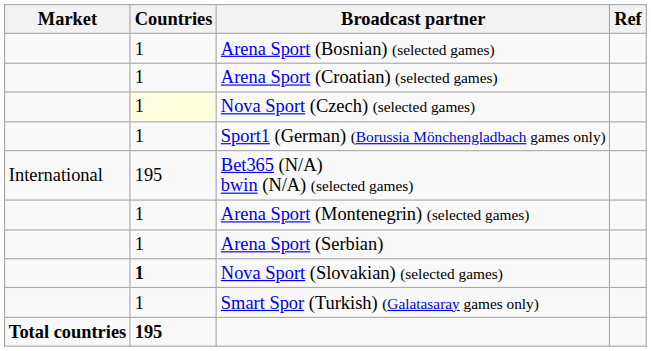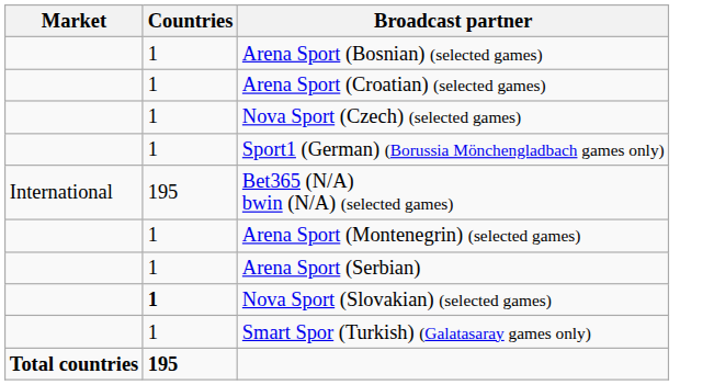- column: Ref
Nova Sport (Czech) (selected games) | Countries: lightyellow background -> no background
